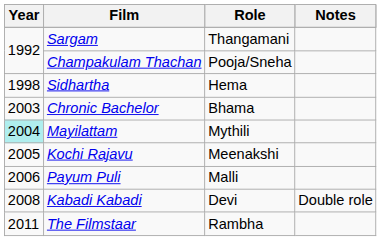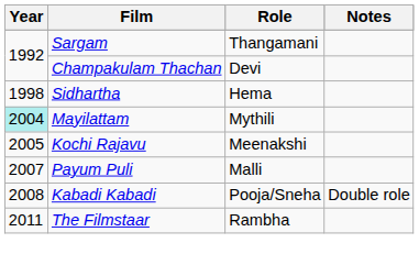Champakulam Thachan | Role: Pooja/Sneha -> Devi
- row: 2003 | Chronic Bachelor | Bhama
Payum Puli | Year: 2006 -> 2007
Kabadi Kabadi | Role: Devi -> Pooja/Sneha
